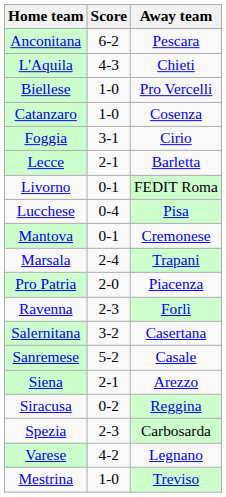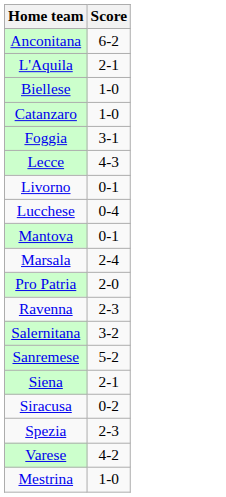- column: Away team | Pescara | Chieti | Pro Vercelli | Cosenza | Cirio | Barletta | FEDIT Roma | Pisa | Cremonese | Trapani | Piacenza | Forlì | Casertana | Casale | Arezzo | Reggina | Carbosarda | Legnano | Treviso
L'Aquila | Score: 4-3 -> 2-1
Lecce | Score: 2-1 -> 4-3
